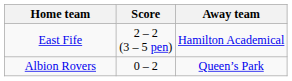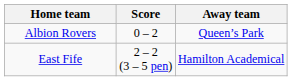rows swapped: Albion Rovers <-> East Fife
